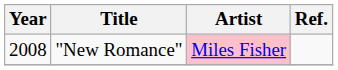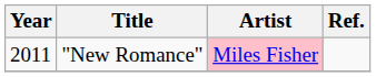"New Romance" | Year: 2008 -> 2011
